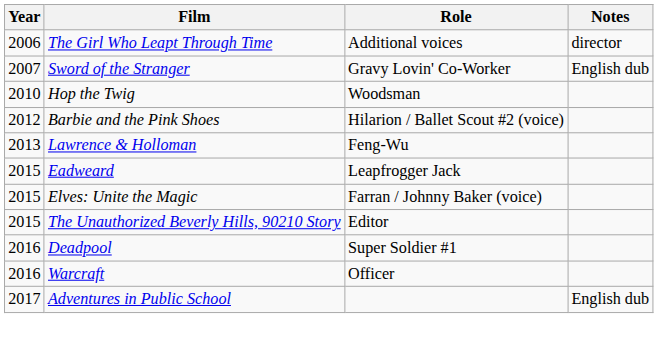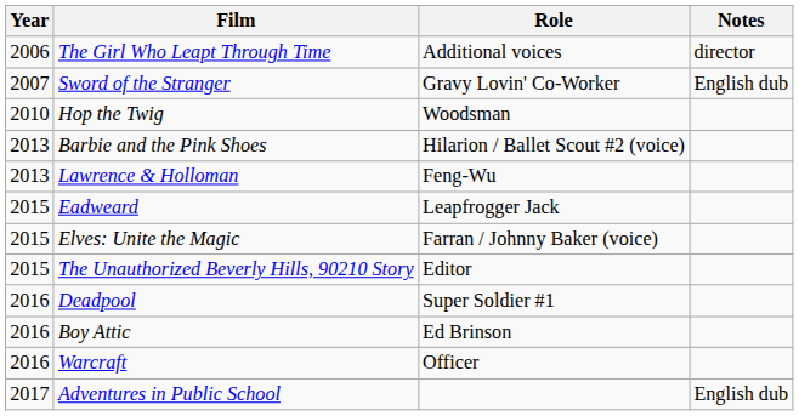Barbie and the Pink Shoes | Year: 2012 -> 2013
+ row: 2016 | Boy Attic | Ed Brinson
